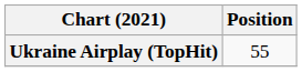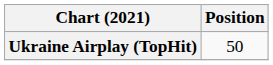Ukraine Airplay (TopHit) | Position: 55 -> 50
